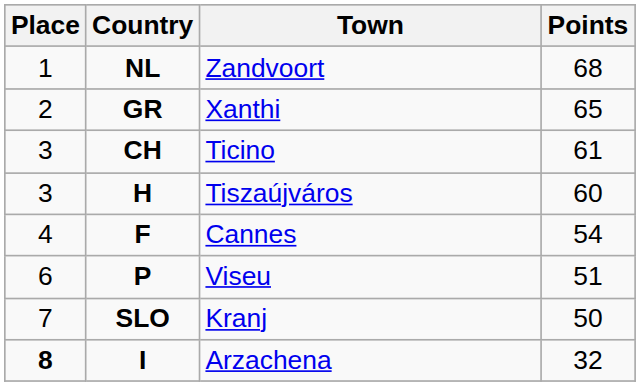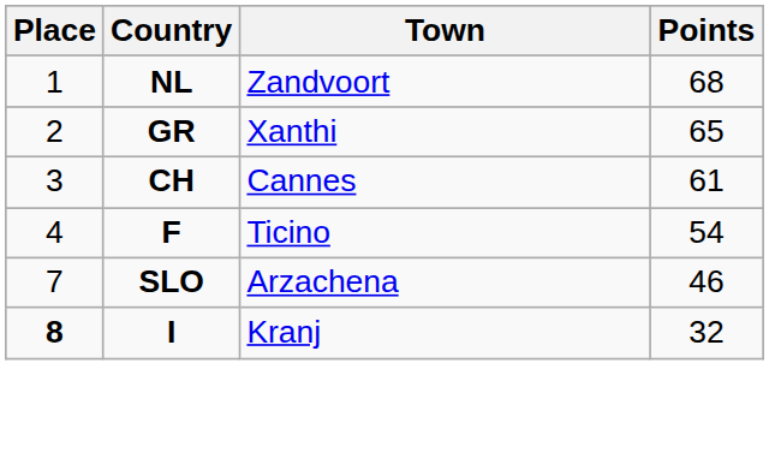CH | Town: Ticino -> Cannes
- row: 3 | H | Tiszaújváros | 60
F | Town: Cannes -> Ticino
- row: 6 | P | Viseu | 51
SLO | Town: Kranj -> Arzachena
SLO | Points: 50 -> 46
I | Town: Arzachena -> Kranj
